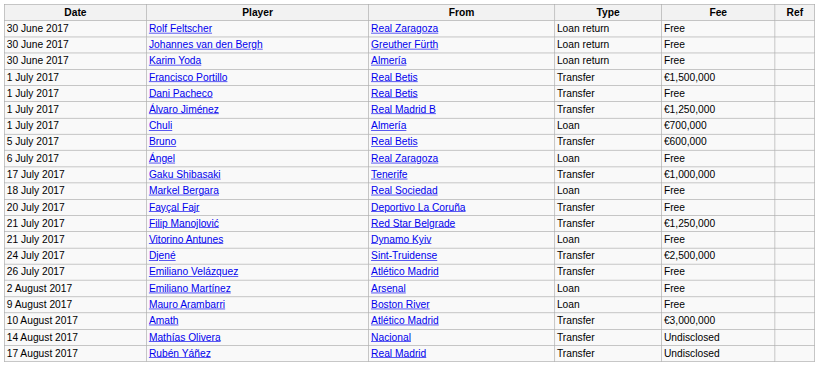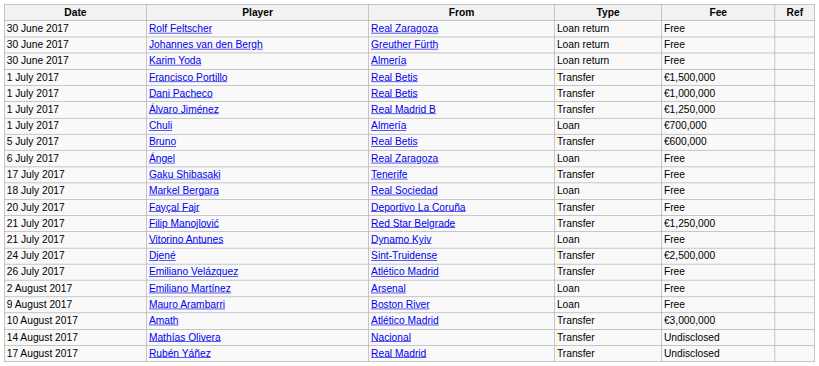Dani Pacheco | Fee: Free -> €1,000,000
Gaku Shibasaki | Fee: €1,000,000 -> Free
